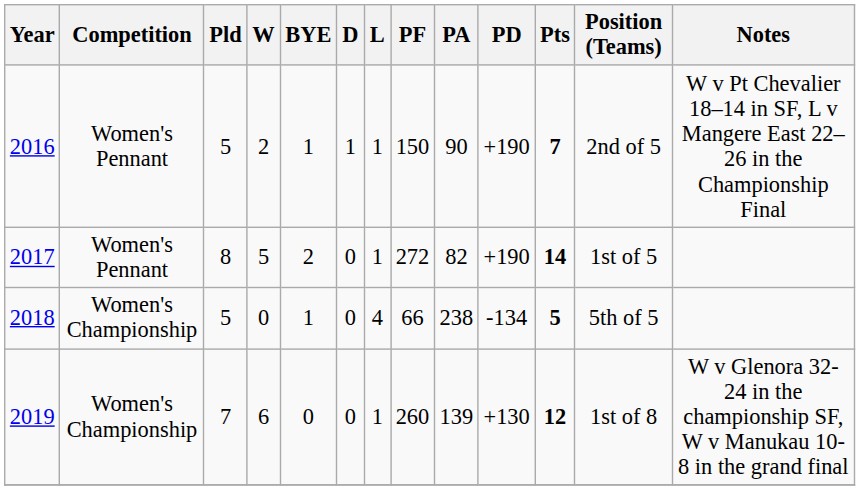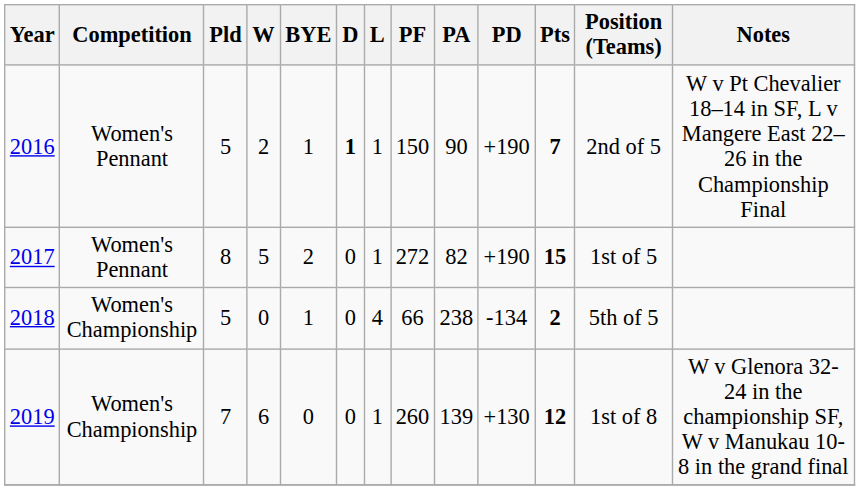2016 | D: normal -> bold
2017 | Pts: 14 -> 15
2018 | Pts: 5 -> 2
